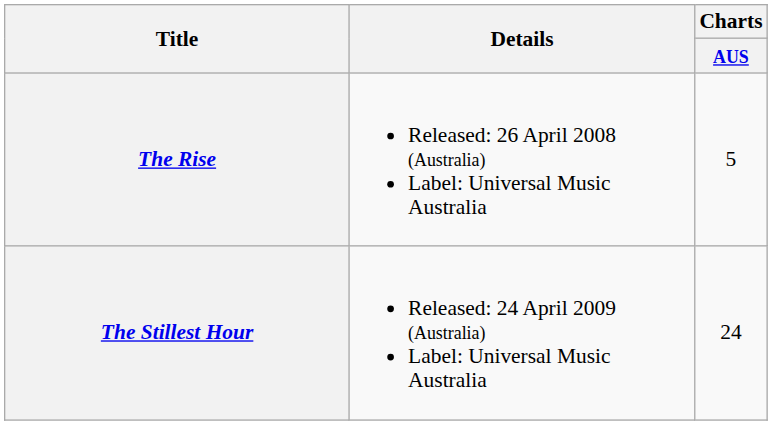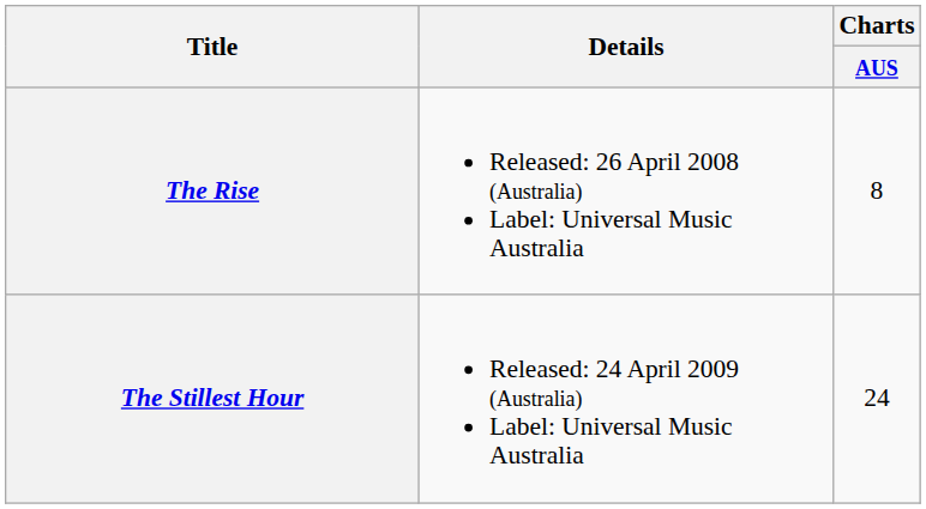The Rise | Charts / AUS: 5 -> 8
